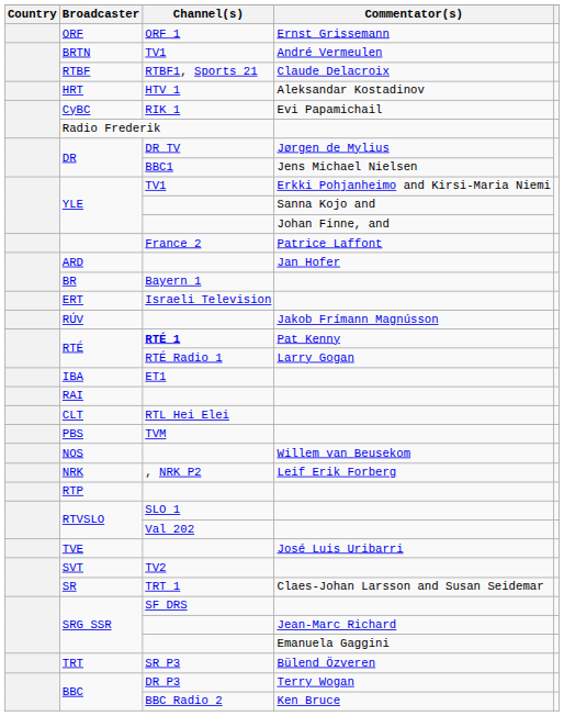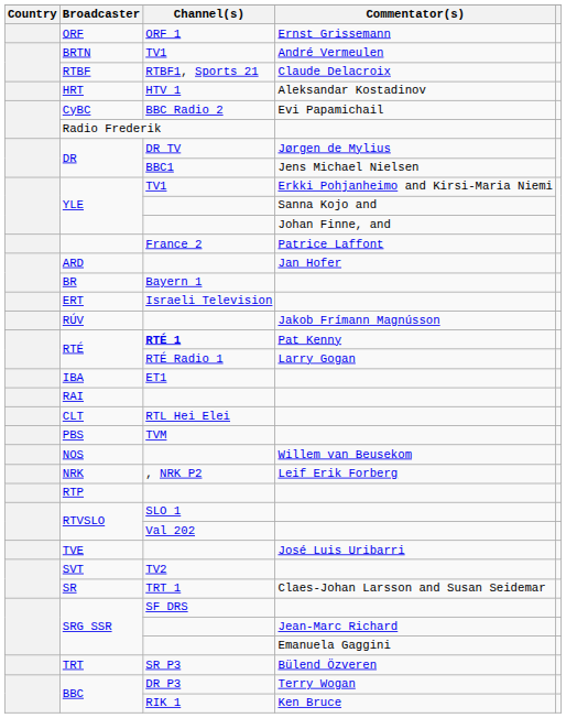CyBC | Channel(s): RIK 1 -> BBC Radio 2
BBC / Ken Bruce | Channel(s): BBC Radio 2 -> RIK 1
